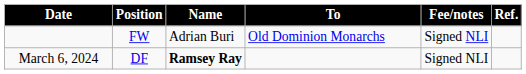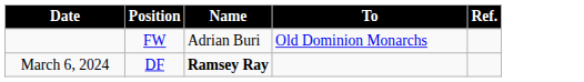- column: Fee/notes | Signed NLI | Signed NLI
